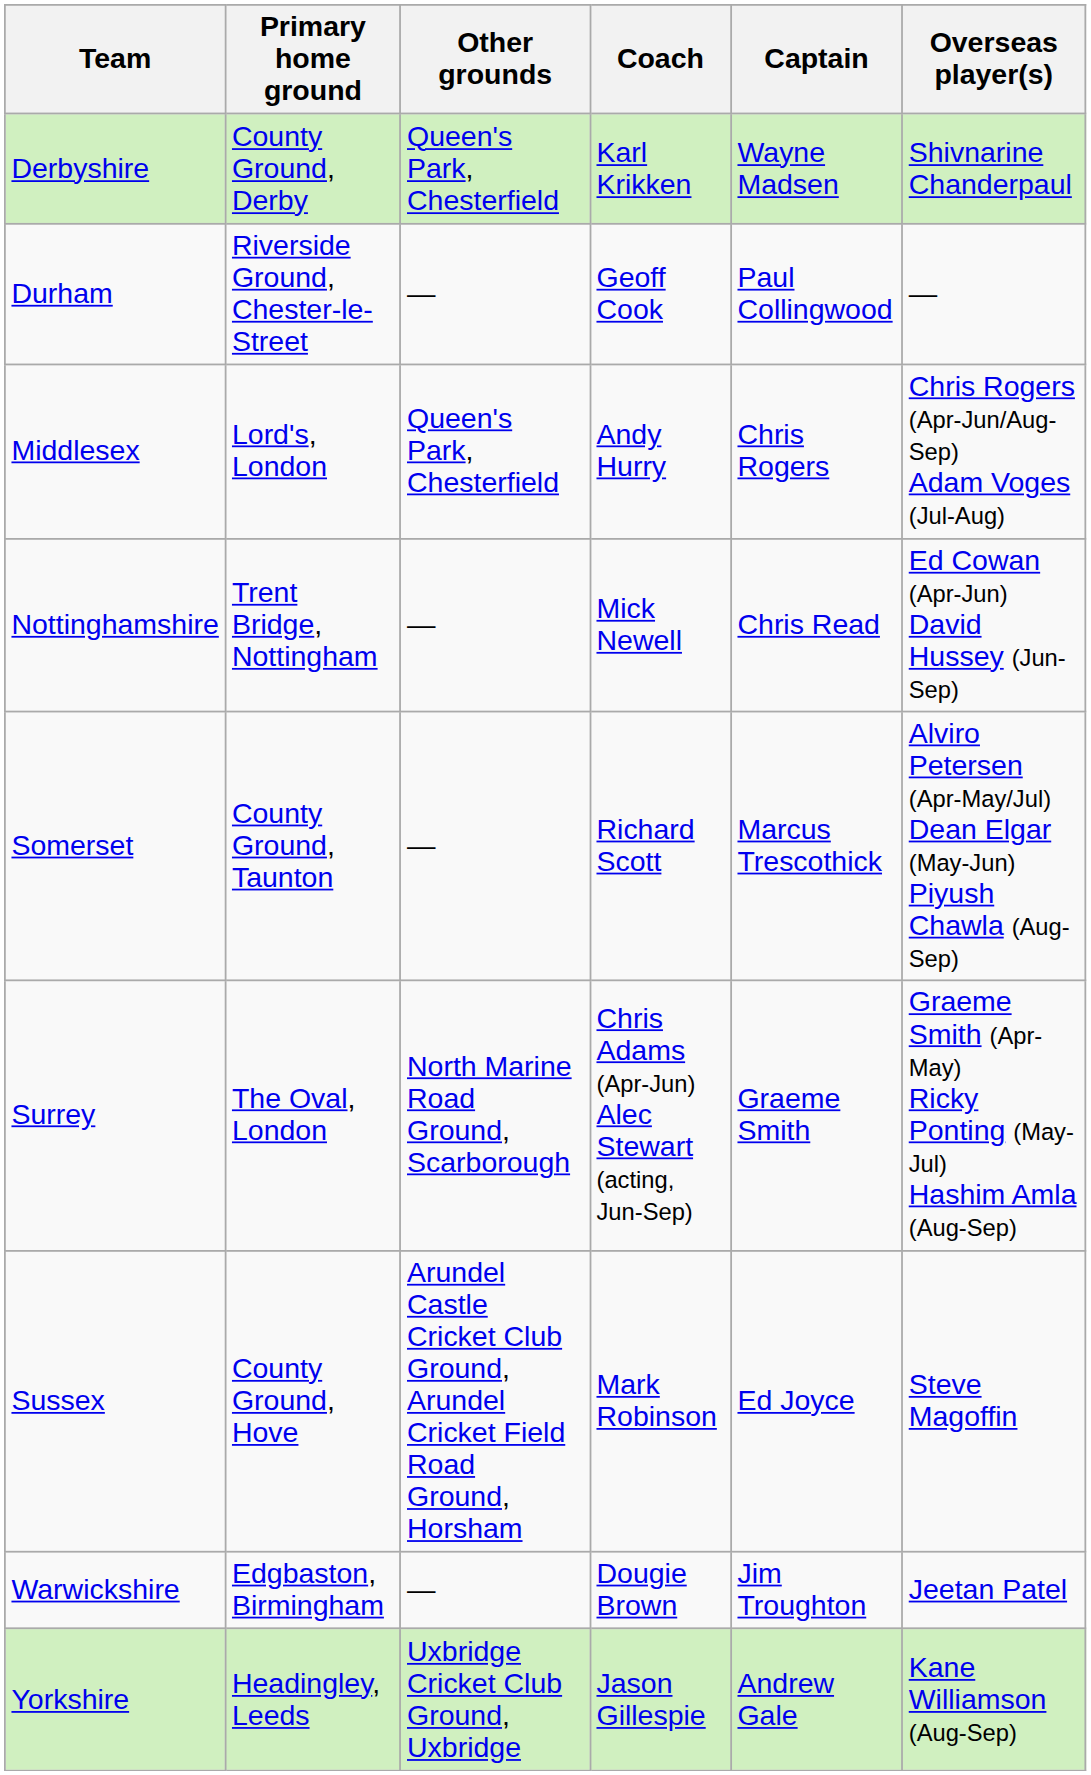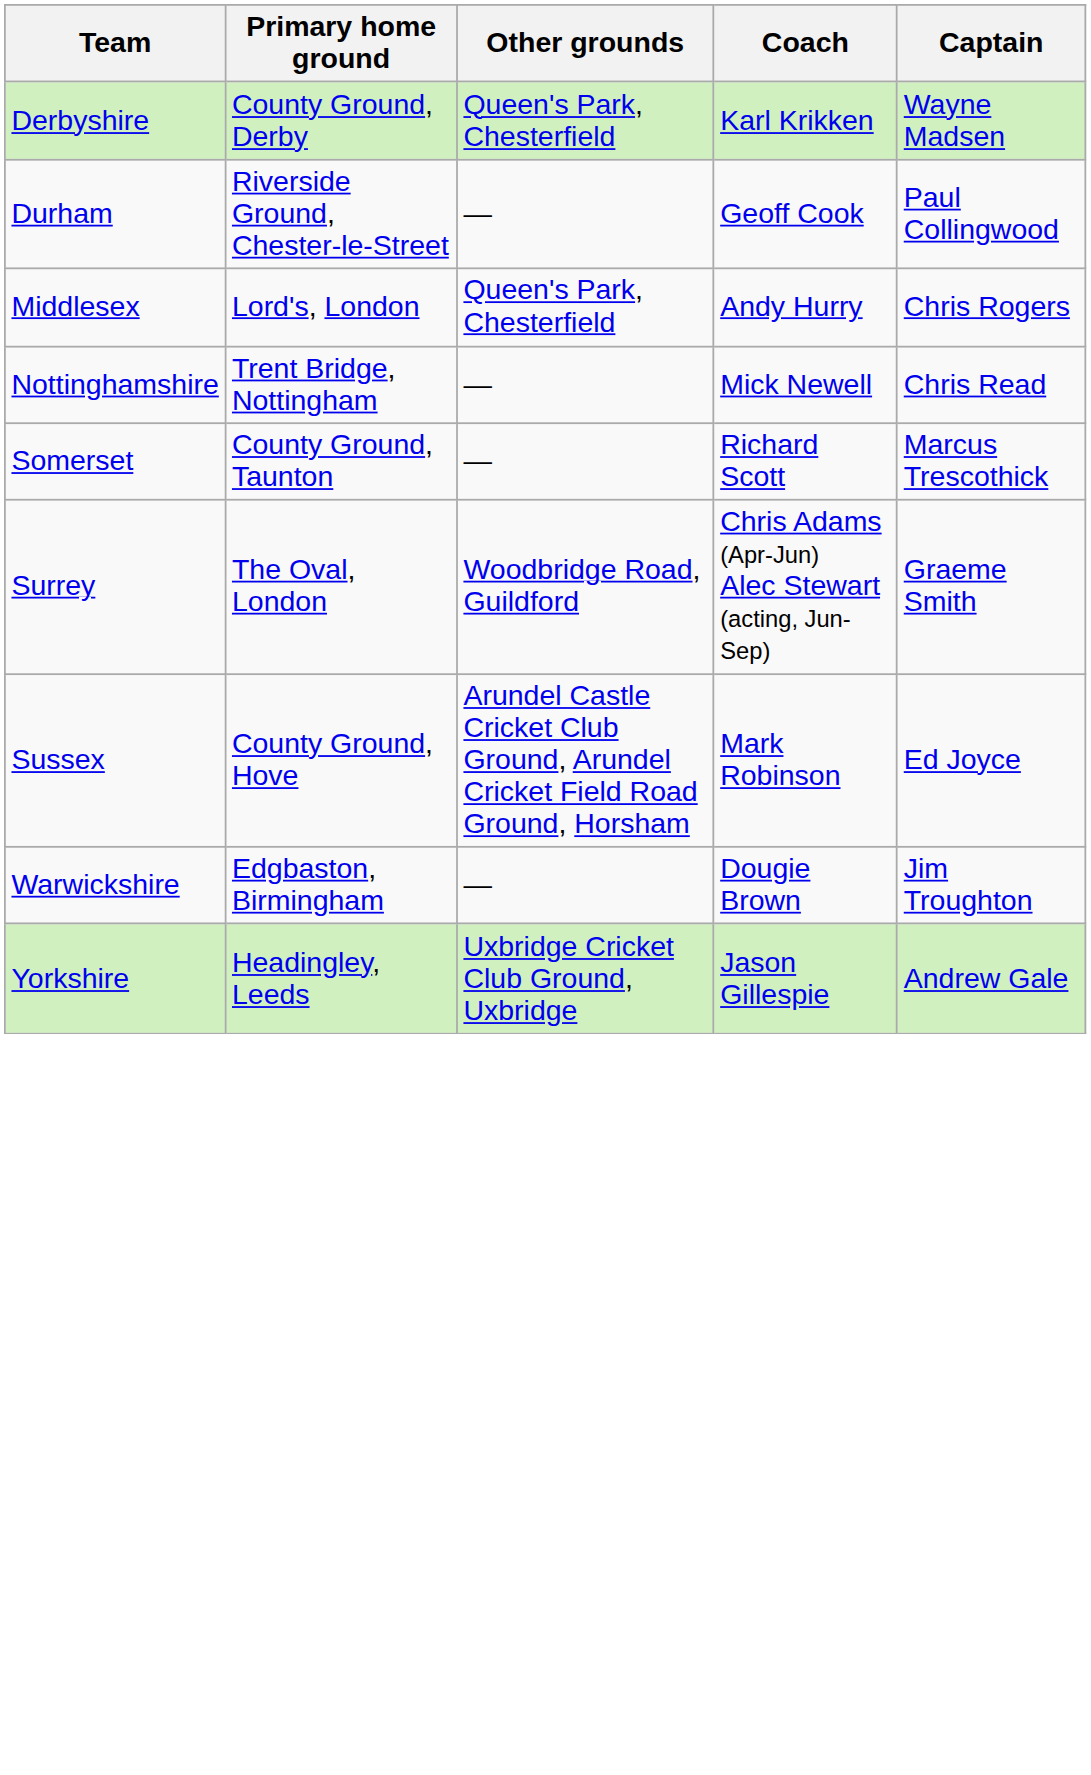- column: Overseas player(s) | Shivnarine Chanderpaul | — | Chris Rogers (Apr-Jun/Aug-Sep) Adam Voges (Jul-Aug) | Ed Cowan (Apr-Jun) David Hussey (Jun-Sep) | Alviro Petersen (Apr-May/Jul) Dean Elgar (May-Jun) Piyush Chawla (Aug-Sep) | Graeme Smith (Apr-May) Ricky Ponting (May-Jul) Hashim Amla (Aug-Sep) | Steve Magoffin | Jeetan Patel | Kane Williamson (Aug-Sep)
Surrey | Other grounds: North Marine Road Ground, Scarborough -> Woodbridge Road, Guildford
